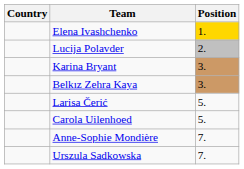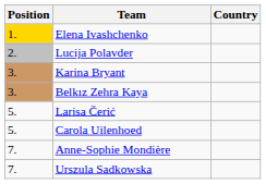columns swapped: Position <-> Country
